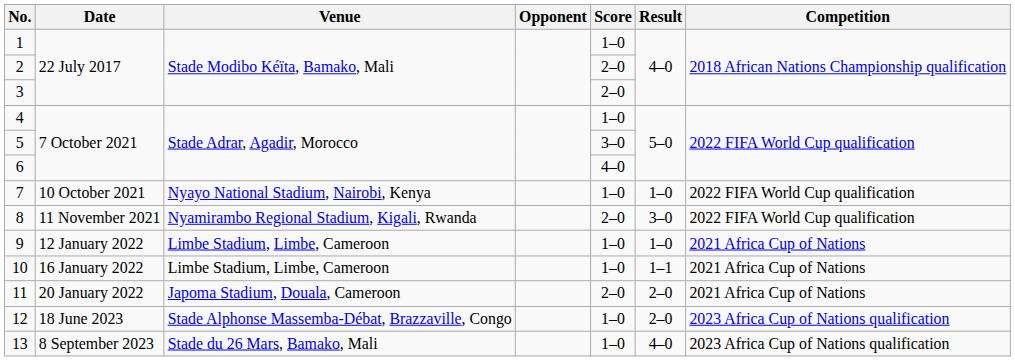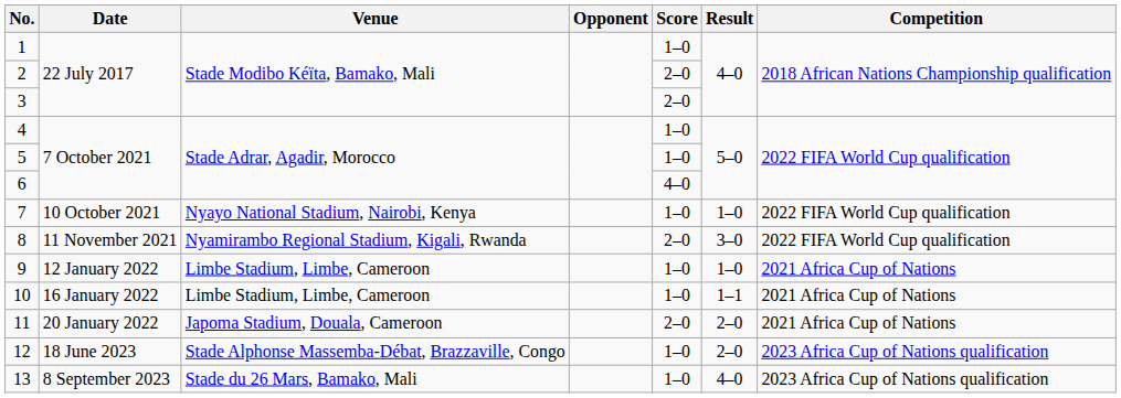5 | Score: 3–0 -> 1–0
